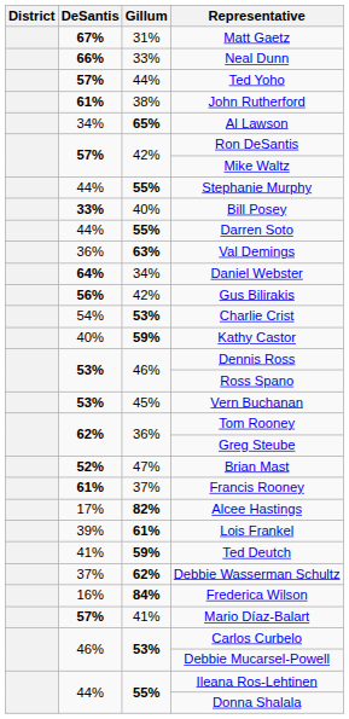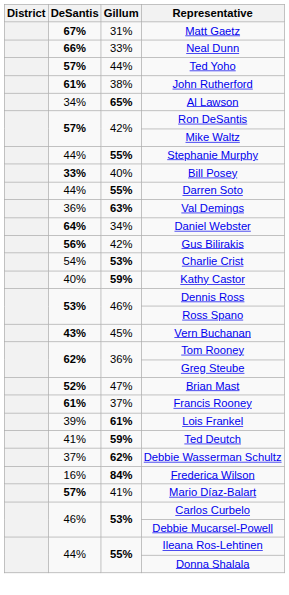Vern Buchanan | DeSantis: 53% -> 43%
- row: 17% | 82% | Alcee Hastings
